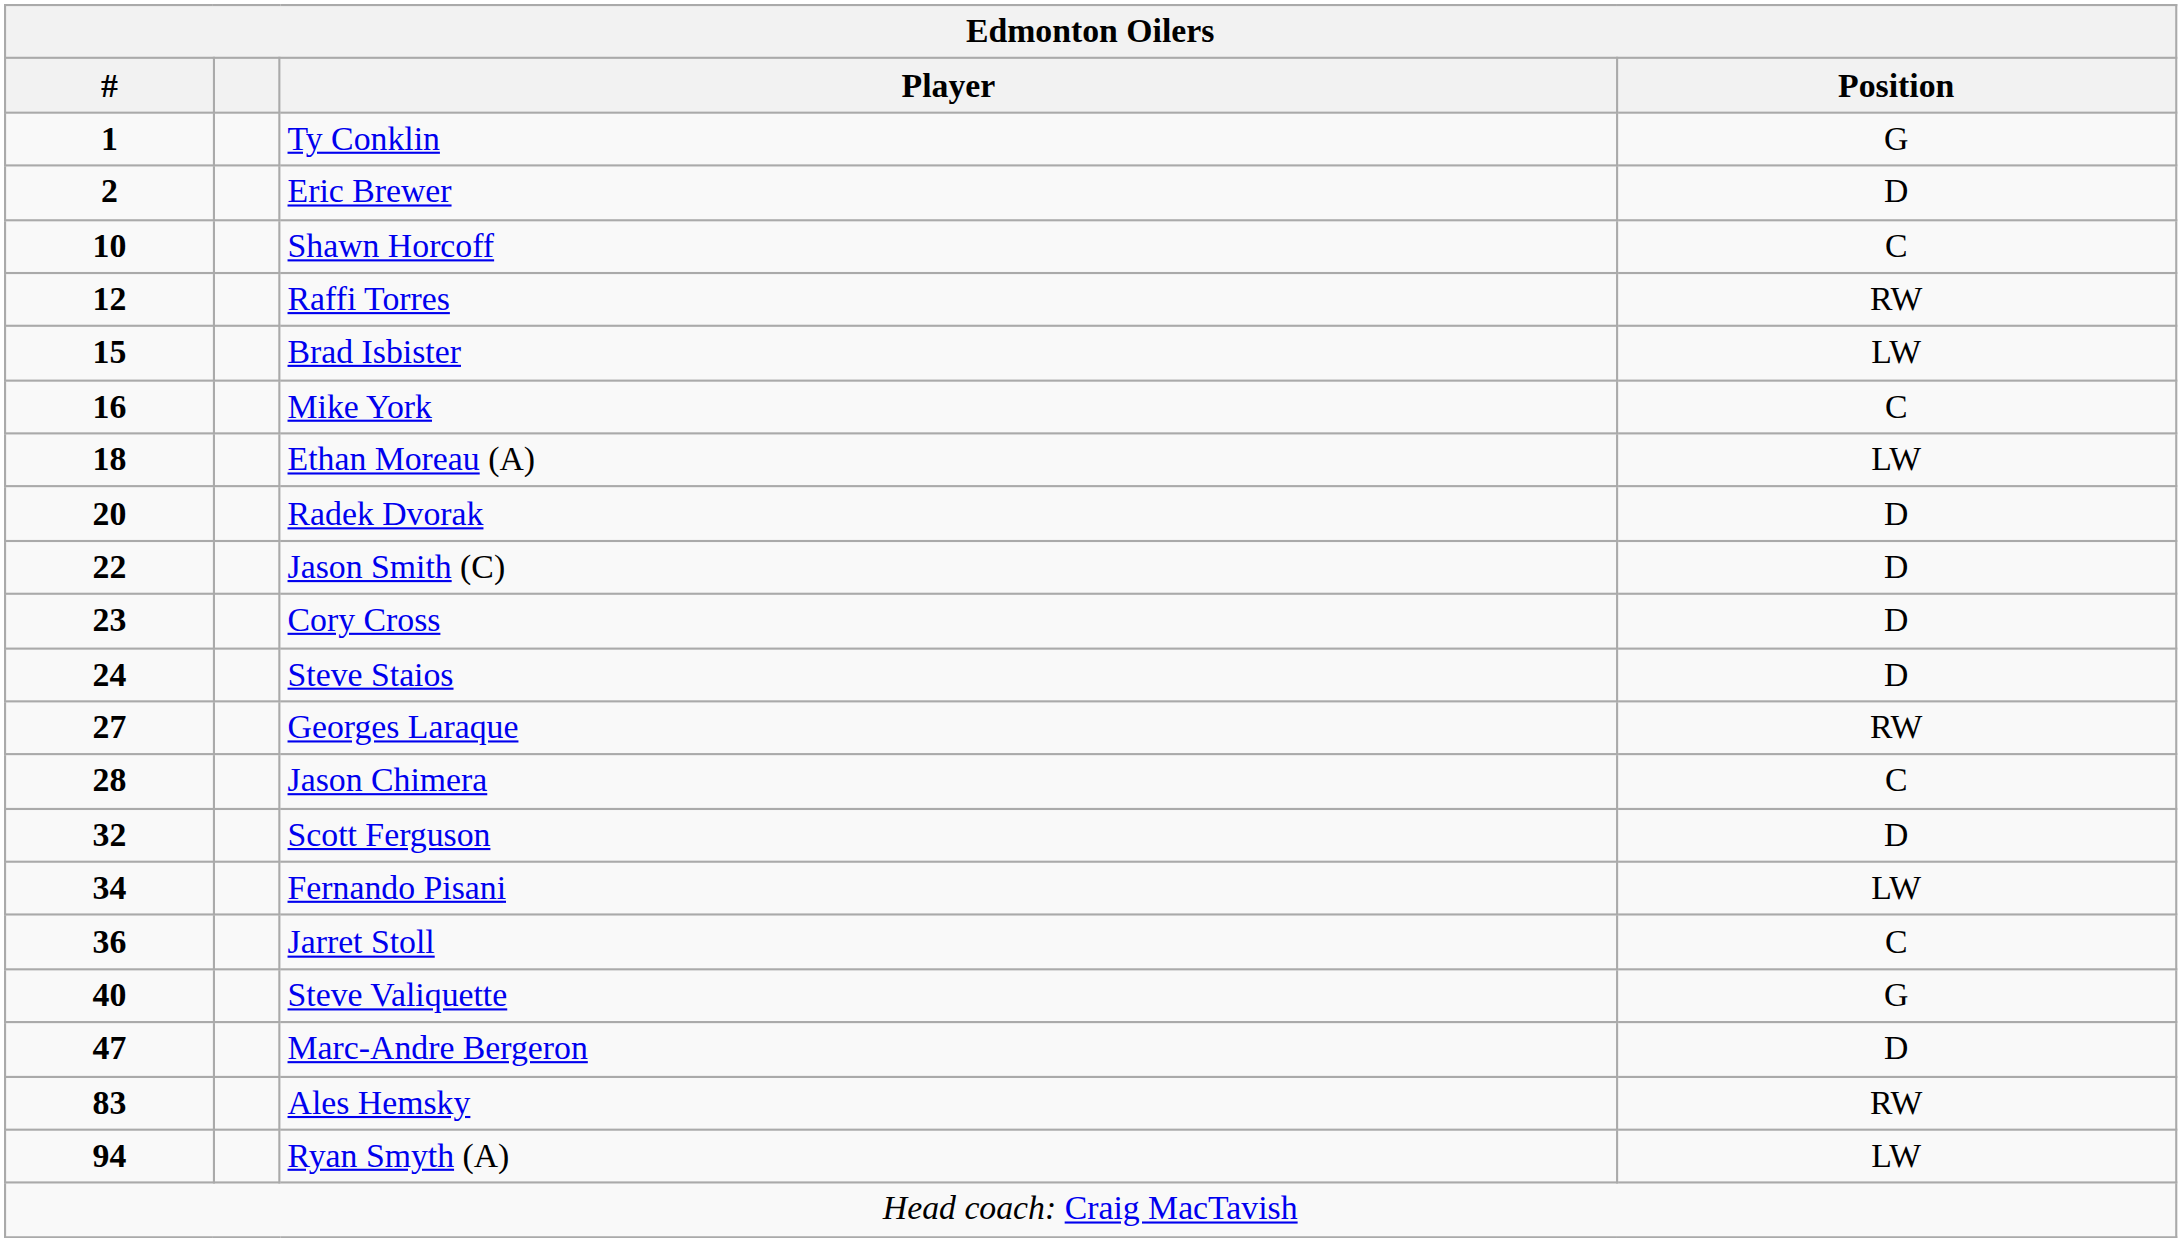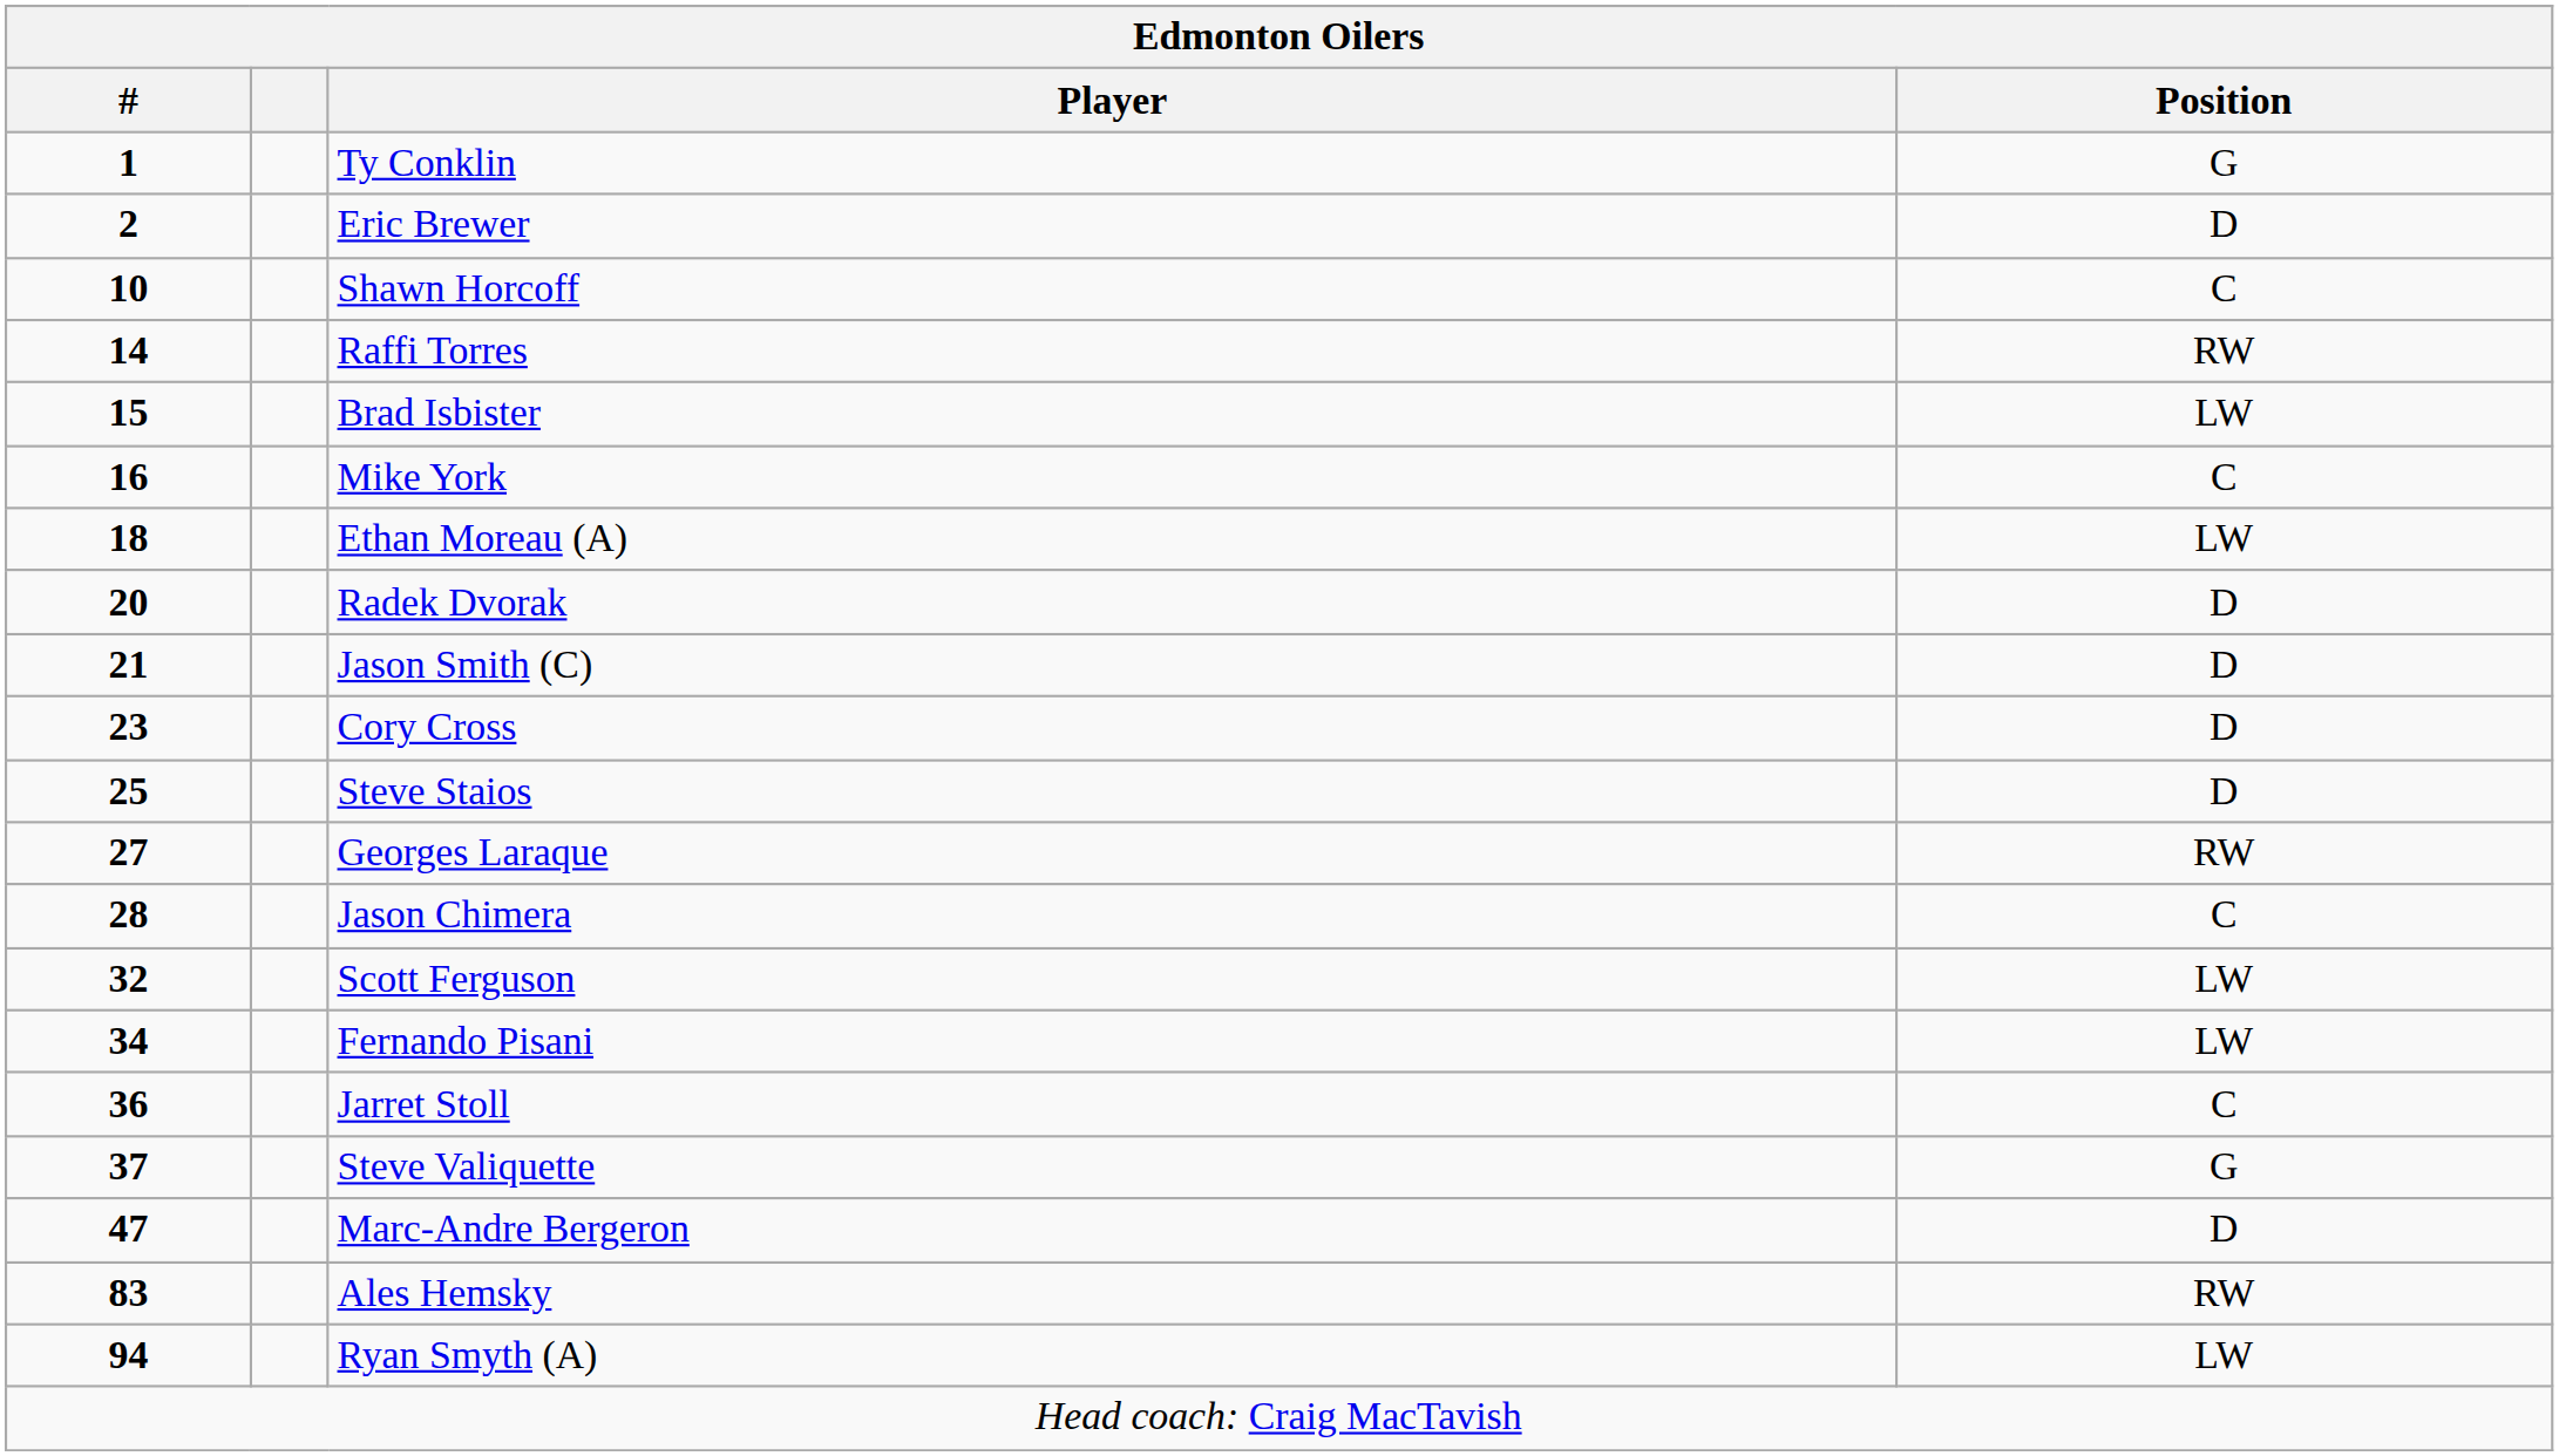Raffi Torres | #: 12 -> 14
Jason Smith (C) | #: 22 -> 21
Steve Staios | #: 24 -> 25
Scott Ferguson | Position: D -> LW
Steve Valiquette | #: 40 -> 37
